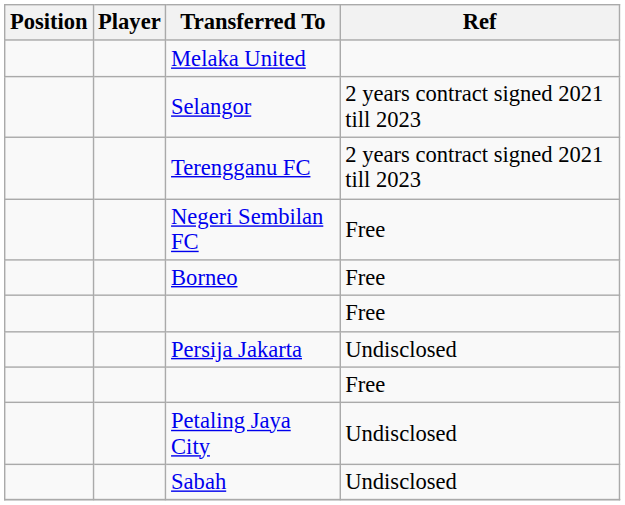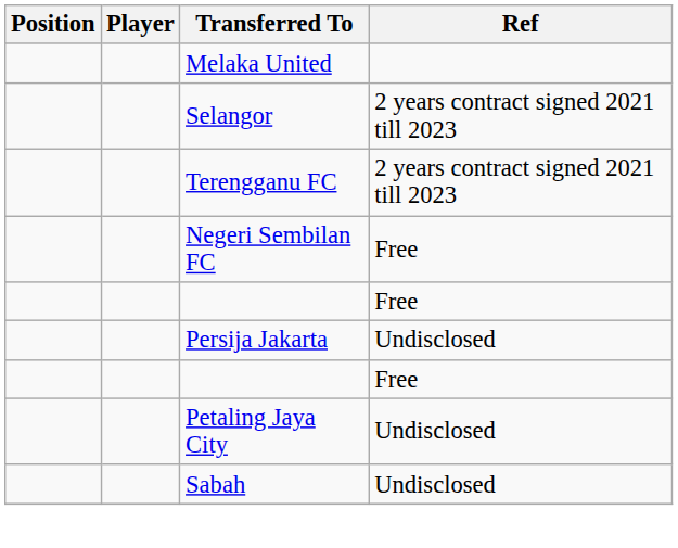- row: Borneo | Free
